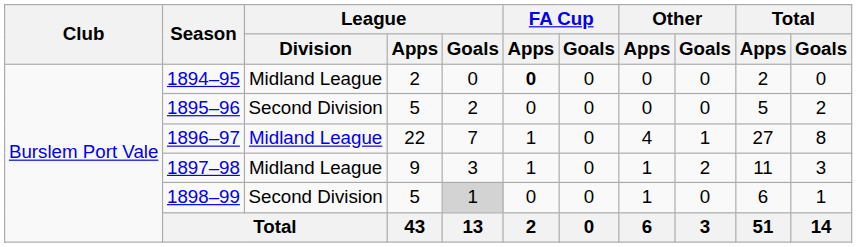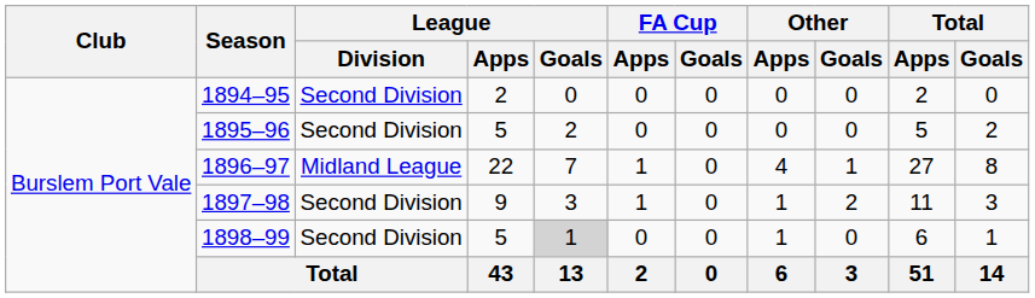1894–95 | League / Division: Midland League -> Second Division
1894–95 | FA Cup / Apps: bold -> normal
1897–98 | League / Division: Midland League -> Second Division
